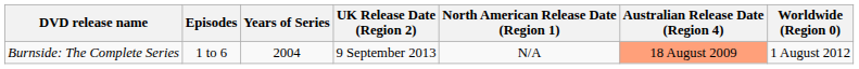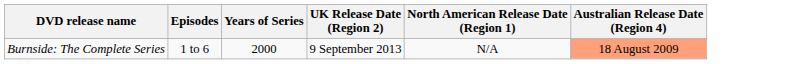- column: Worldwide (Region 0) | 1 August 2012
Burnside: The Complete Series | Years of Series: 2004 -> 2000
